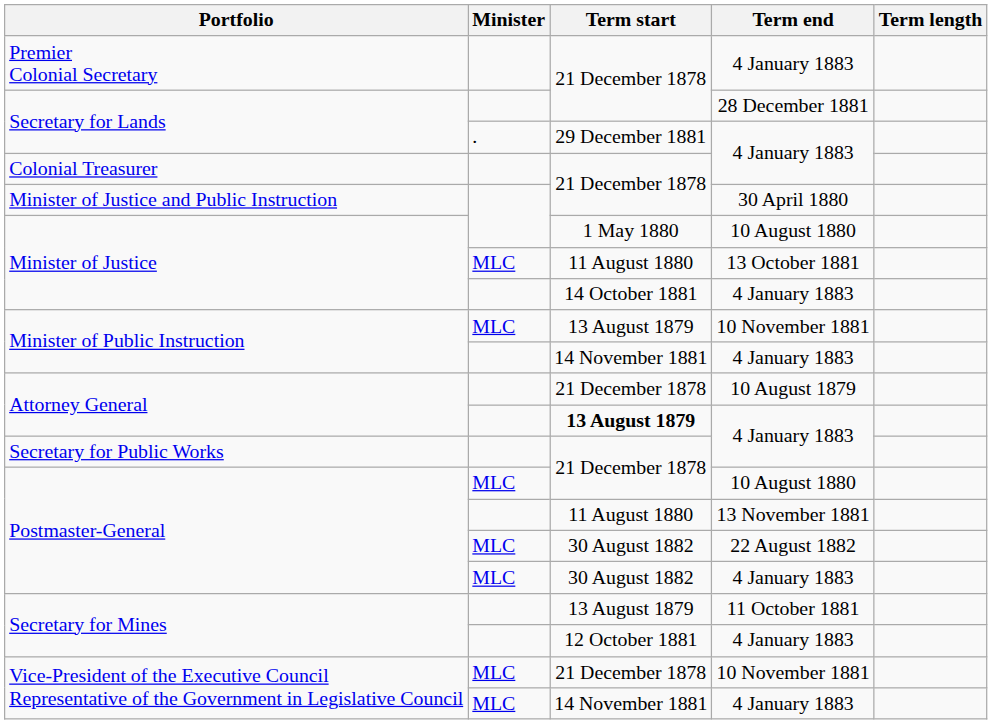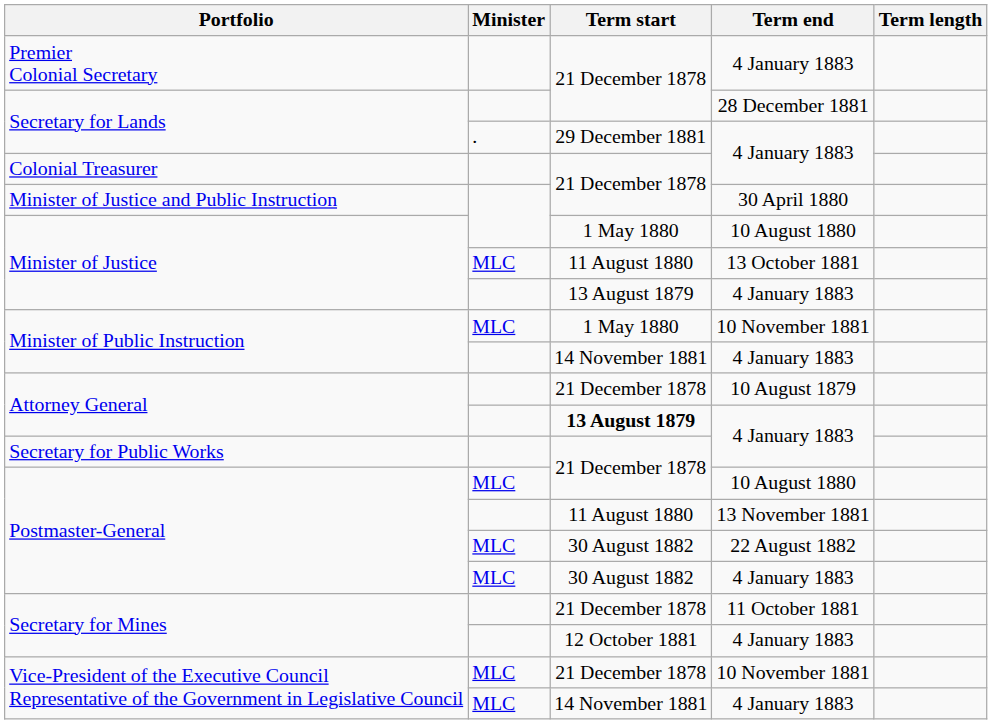Minister of Justice / 4 January 1883 | Term start: 14 October 1881 -> 13 August 1879
Minister of Public Instruction / 10 November 1881 | Term start: 13 August 1879 -> 1 May 1880
Secretary for Mines / 11 October 1881 | Term start: 13 August 1879 -> 21 December 1878
